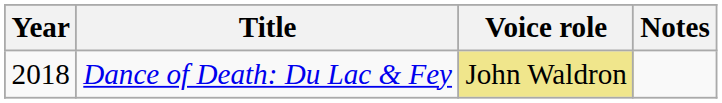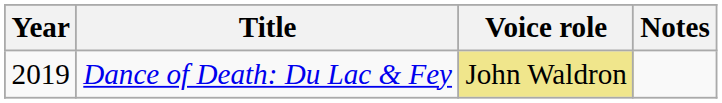Dance of Death: Du Lac & Fey | Year: 2018 -> 2019
